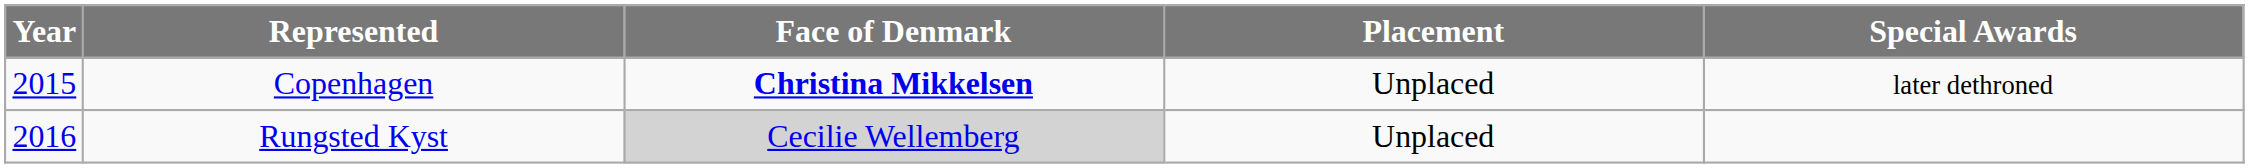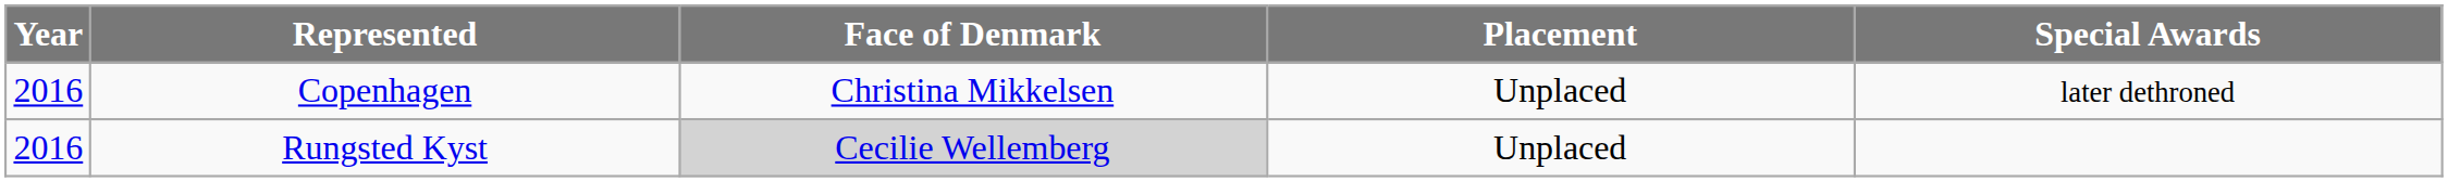Copenhagen | Year: 2015 -> 2016
Copenhagen | Face of Denmark: bold -> normal
